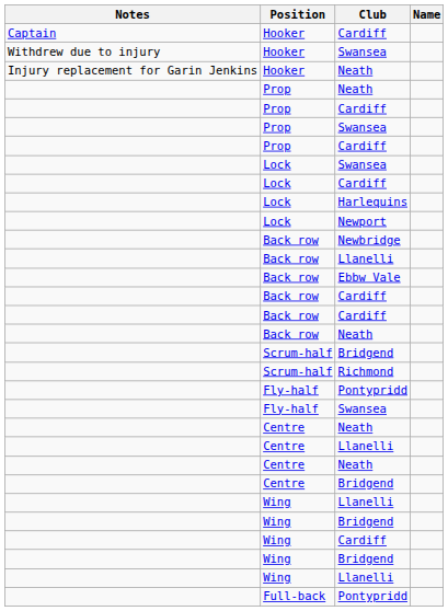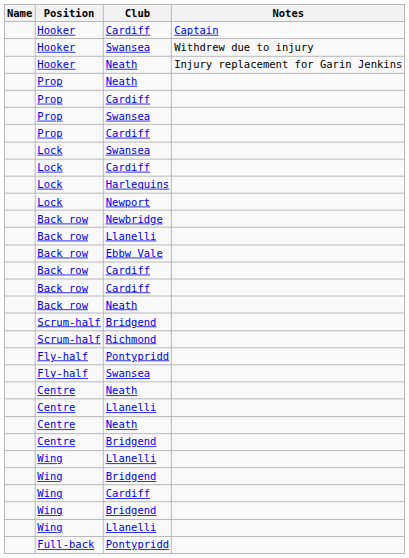columns swapped: Name <-> Notes
